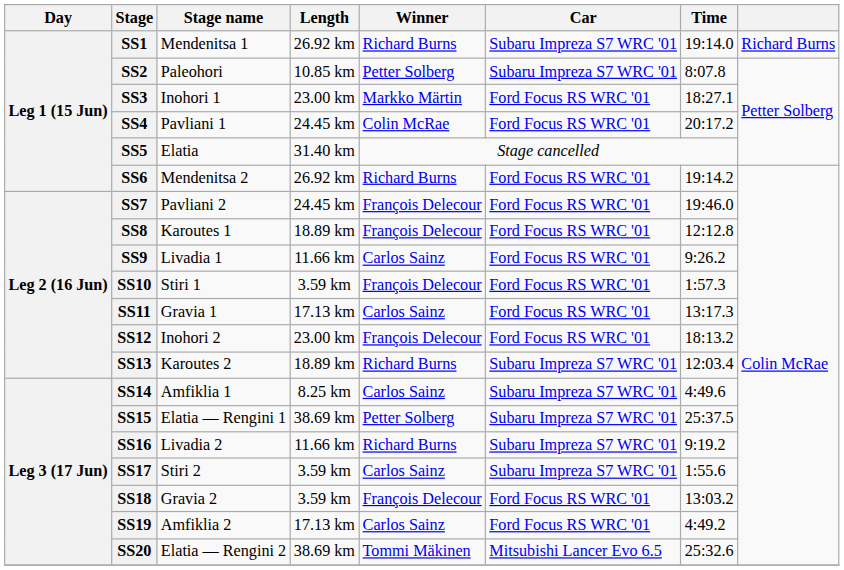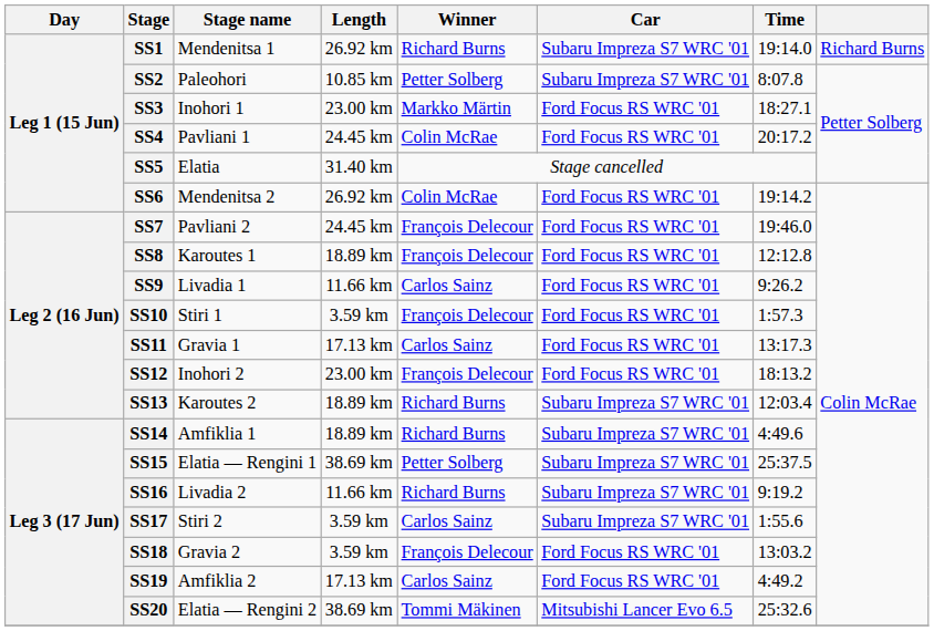SS6 | Winner: Richard Burns -> Colin McRae
SS14 | Length: 8.25 km -> 18.89 km
SS14 | Winner: Carlos Sainz -> Richard Burns
